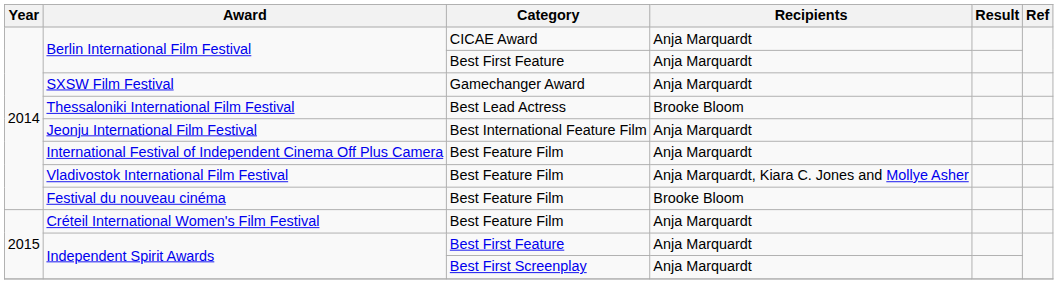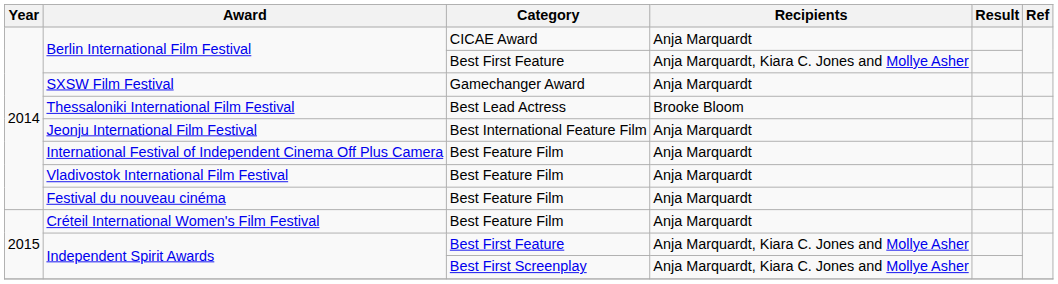Berlin International Film Festival / Best First Feature | Recipients: Anja Marquardt -> Anja Marquardt, Kiara C. Jones and Mollye Asher
Vladivostok International Film Festival | Recipients: Anja Marquardt, Kiara C. Jones and Mollye Asher -> Anja Marquardt
Festival du nouveau cinéma | Recipients: Brooke Bloom -> Anja Marquardt
Independent Spirit Awards / Best First Feature | Recipients: Anja Marquardt -> Anja Marquardt, Kiara C. Jones and Mollye Asher
Independent Spirit Awards / Best First Screenplay | Recipients: Anja Marquardt -> Anja Marquardt, Kiara C. Jones and Mollye Asher
